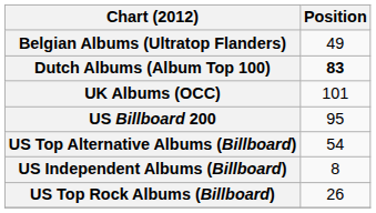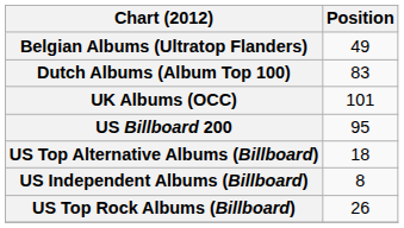Dutch Albums (Album Top 100) | Position: bold -> normal
US Top Alternative Albums (Billboard) | Position: 54 -> 18
